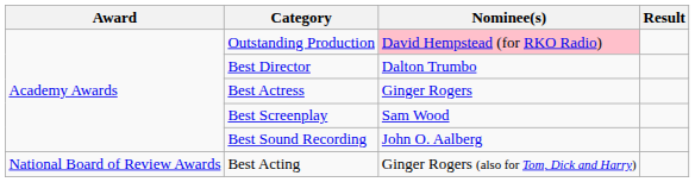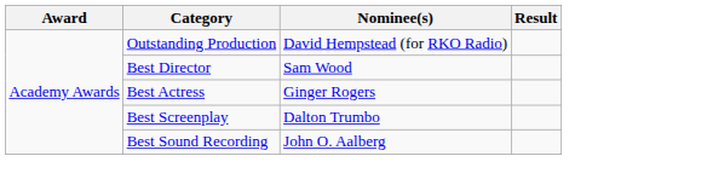Outstanding Production | Nominee(s): pink background -> no background
Best Director | Nominee(s): Dalton Trumbo -> Sam Wood
Best Screenplay | Nominee(s): Sam Wood -> Dalton Trumbo
- row: National Board of Review Awards | Best Acting | Ginger Rogers (also for Tom, Dick and Harry)
